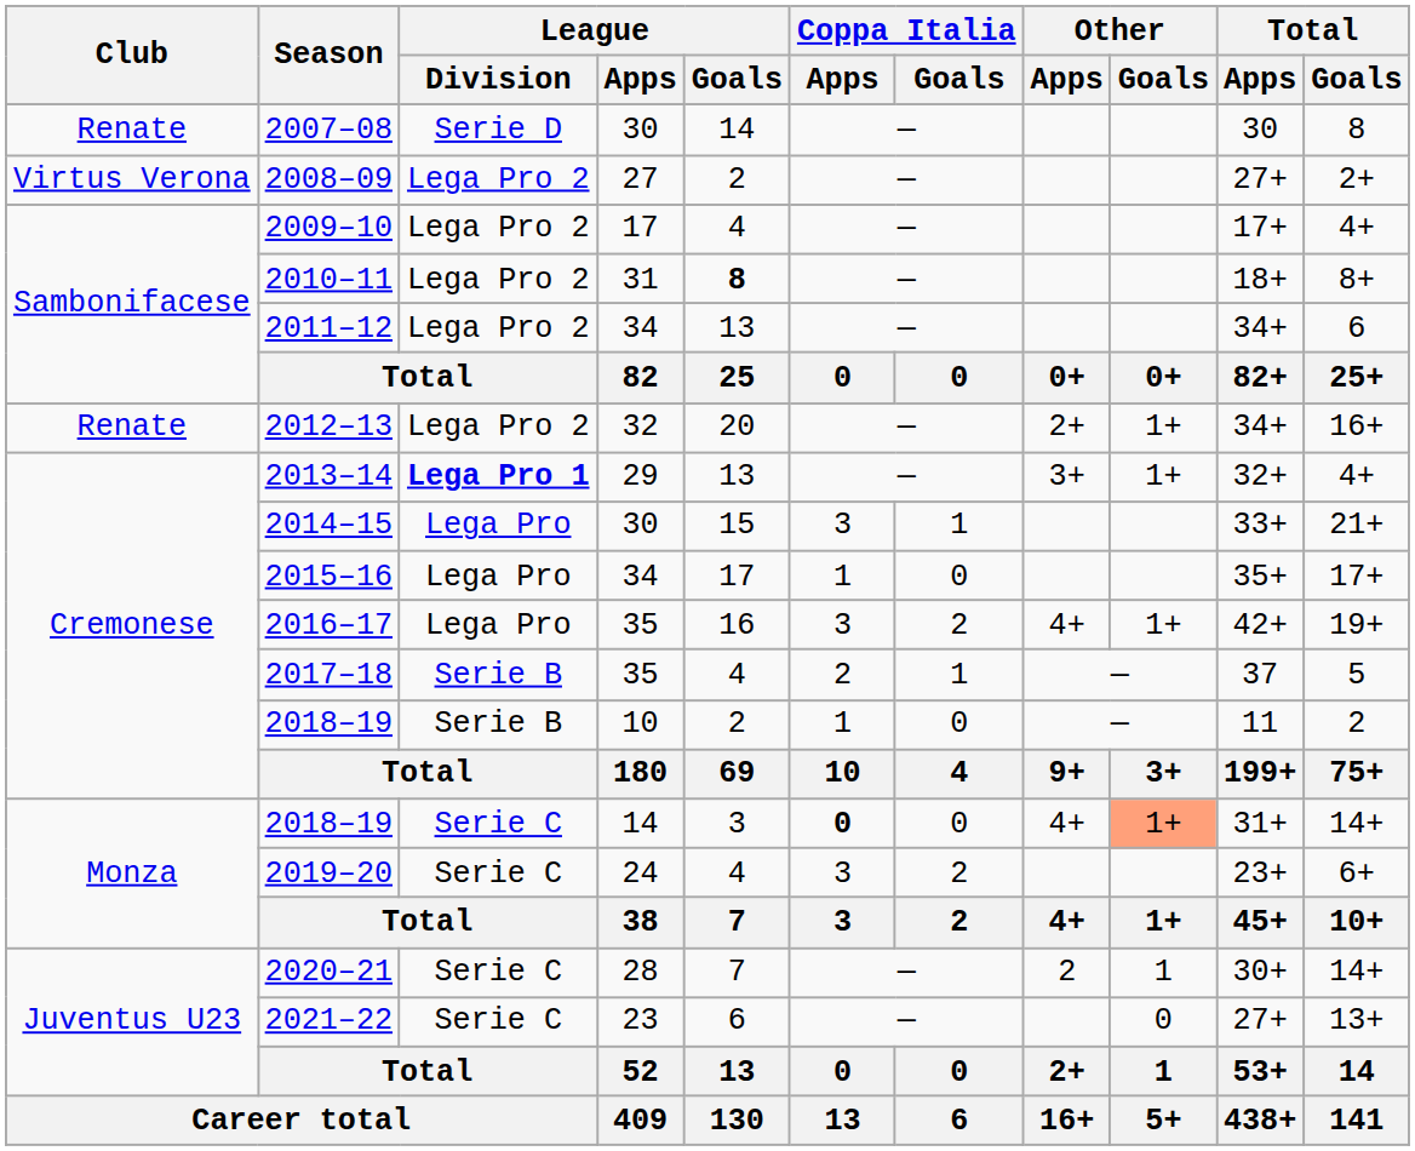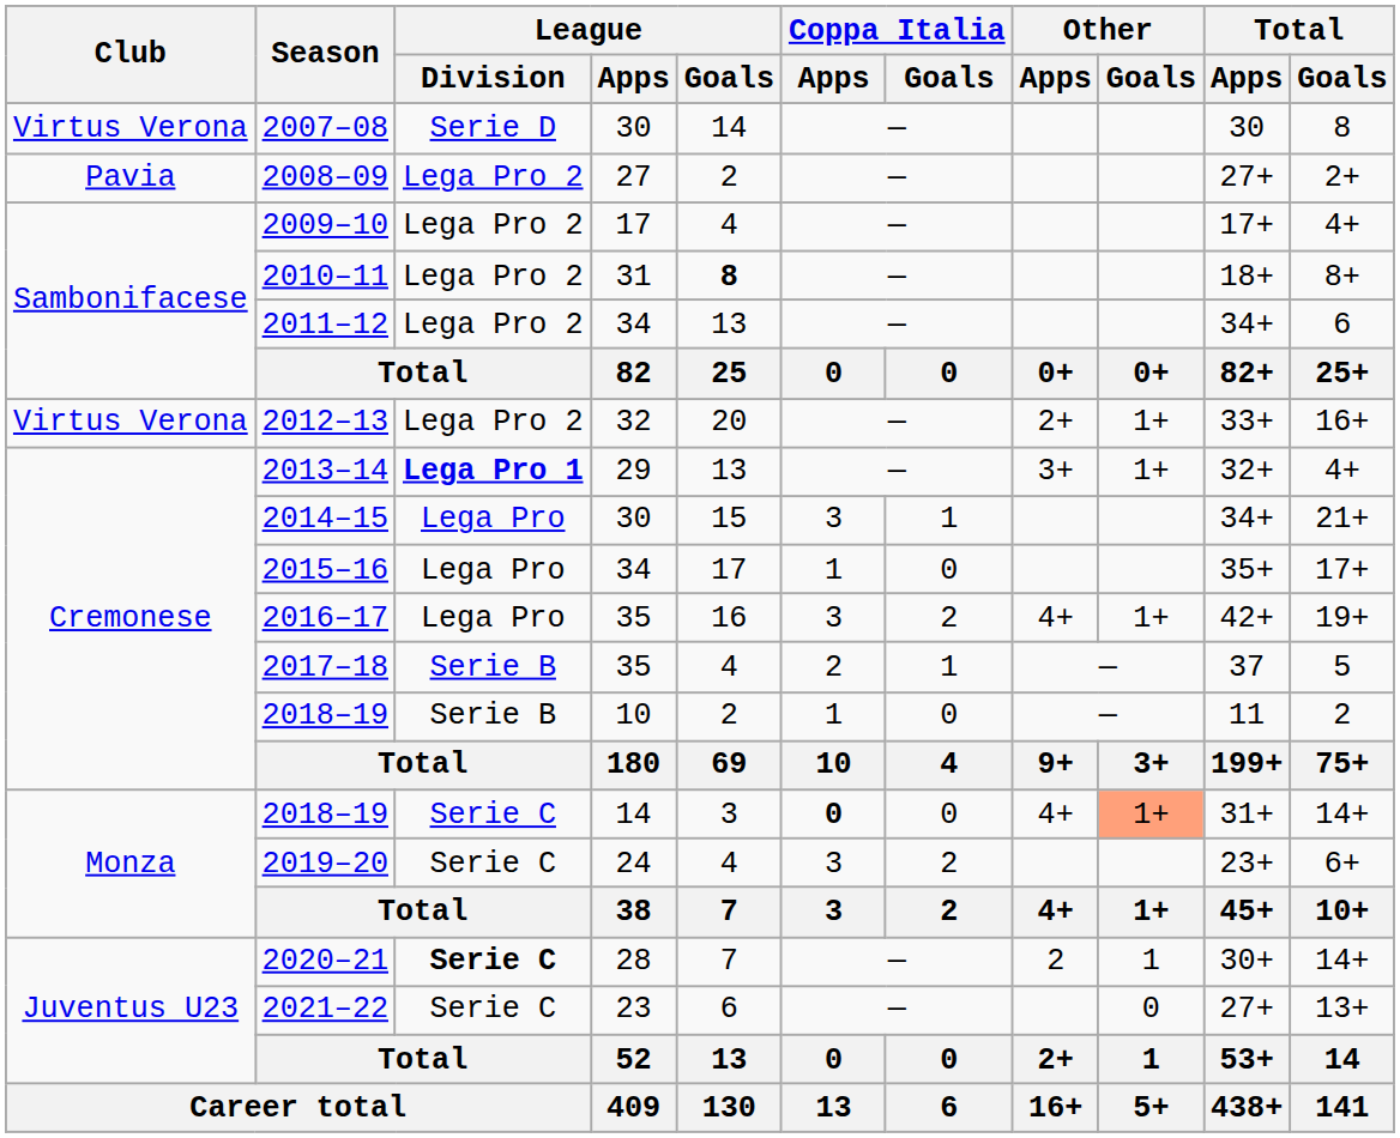2007–08 | Club: Renate -> Virtus Verona
2008–09 | Club: Virtus Verona -> Pavia
2012–13 | Club: Renate -> Virtus Verona
2012–13 | Total / Apps: 34+ -> 33+
2014–15 | Total / Apps: 33+ -> 34+
2020–21 | League / Division: normal -> bold
